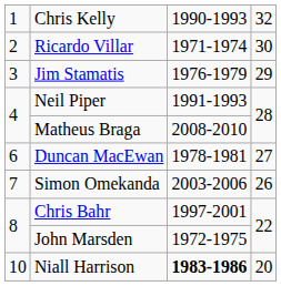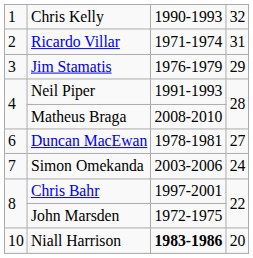Ricardo Villar | column 4: 30 -> 31
Simon Omekanda | column 4: 26 -> 24
